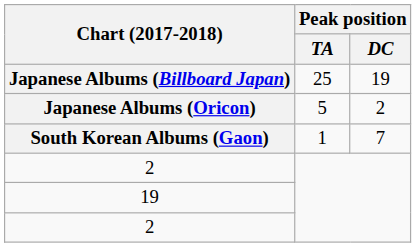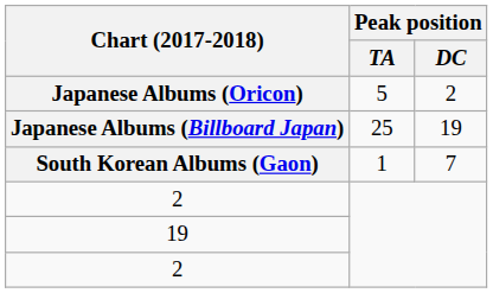rows swapped: Japanese Albums (Billboard Japan) <-> Japanese Albums (Oricon)
